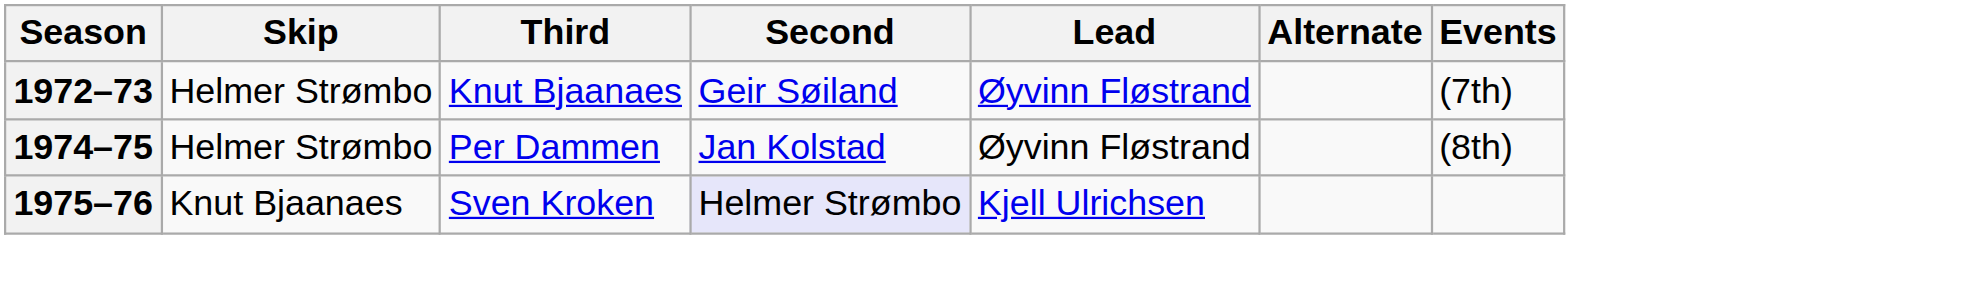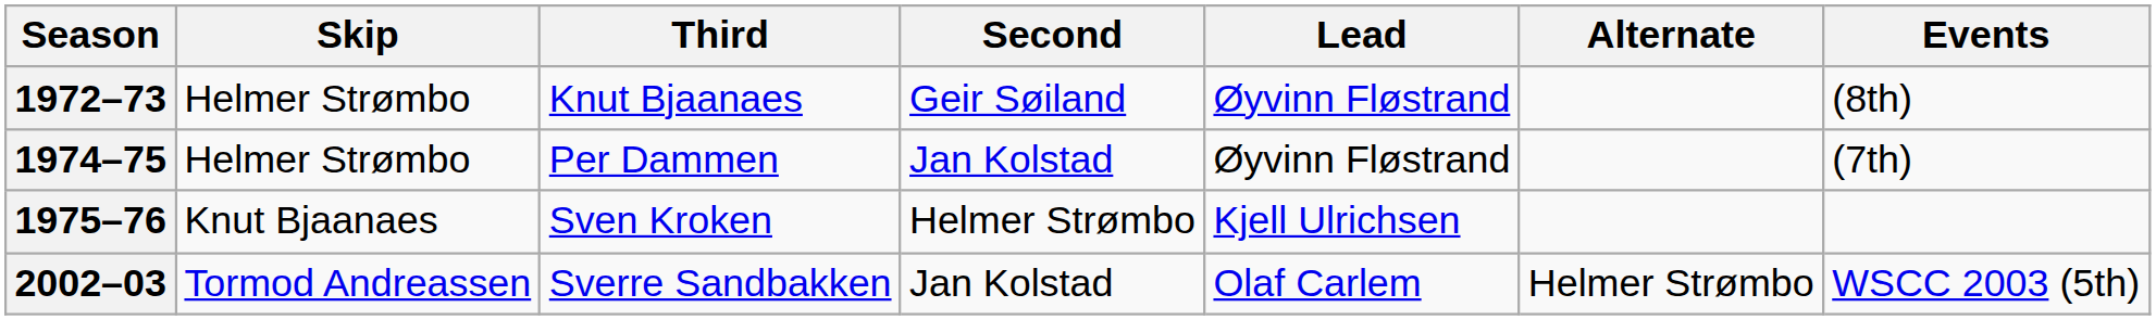1972–73 | Events: (7th) -> (8th)
1974–75 | Events: (8th) -> (7th)
1975–76 | Second: lavender background -> no background
+ row: 2002–03 | Tormod Andreassen | Sverre Sandbakken | Jan Kolstad | Olaf Carlem | Helmer Strømbo | WSCC 2003 (5th)
